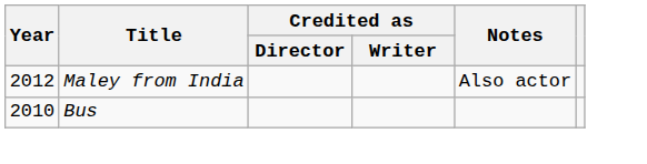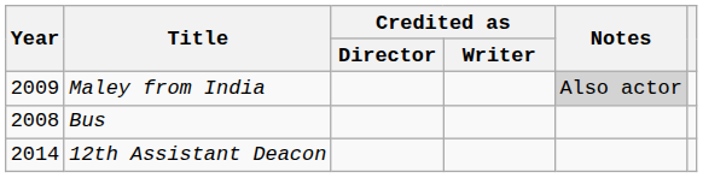Maley from India | Year: 2012 -> 2009
Maley from India | Notes: no background -> lightgrey background
Bus | Year: 2010 -> 2008
+ row: 2014 | 12th Assistant Deacon
